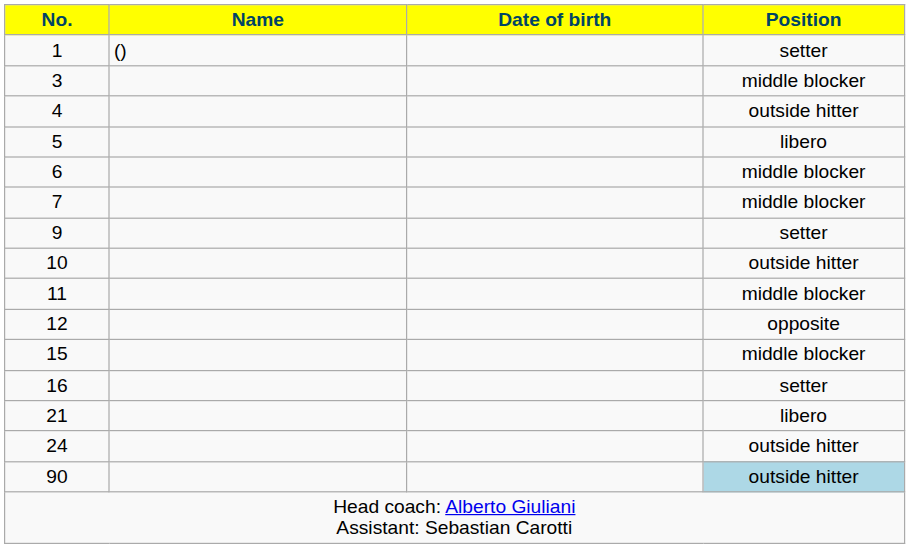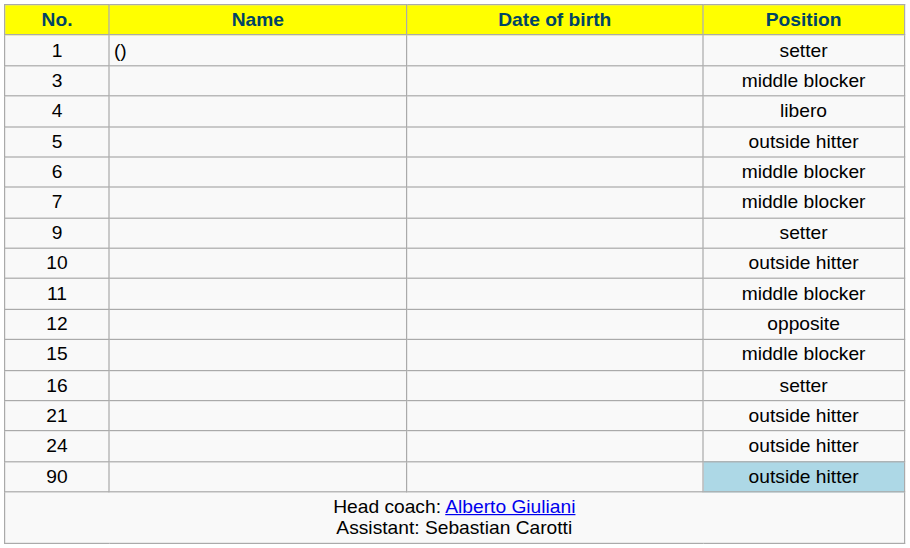4 | Position: outside hitter -> libero
5 | Position: libero -> outside hitter
21 | Position: libero -> outside hitter
